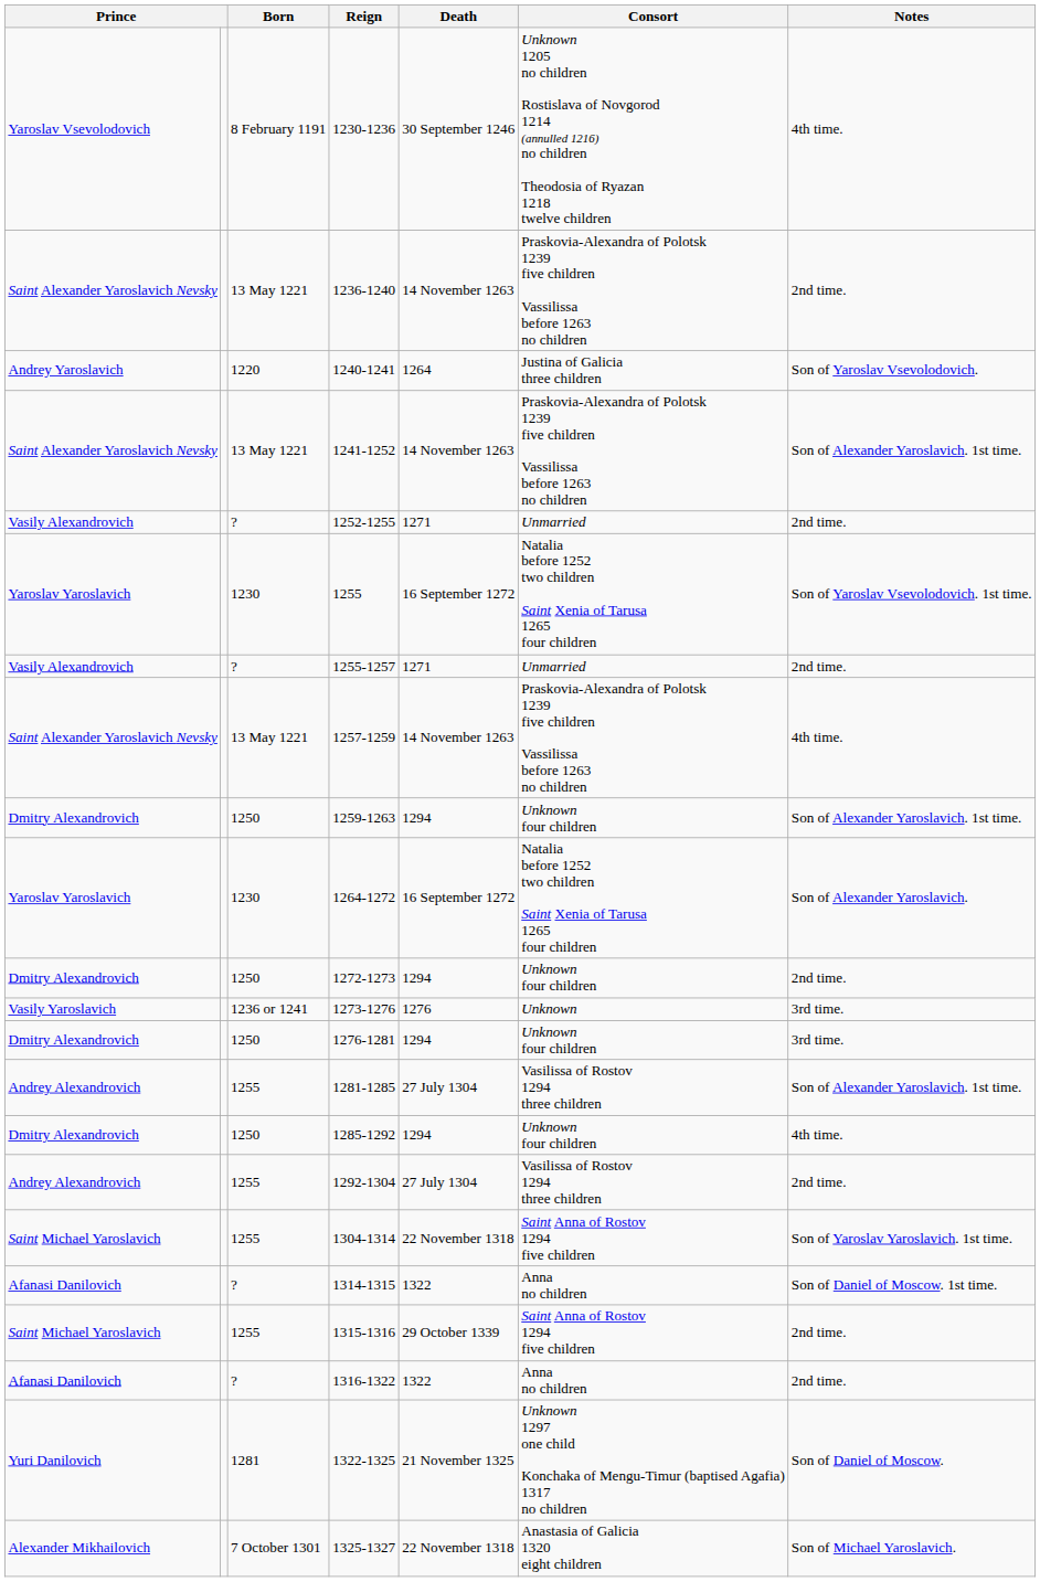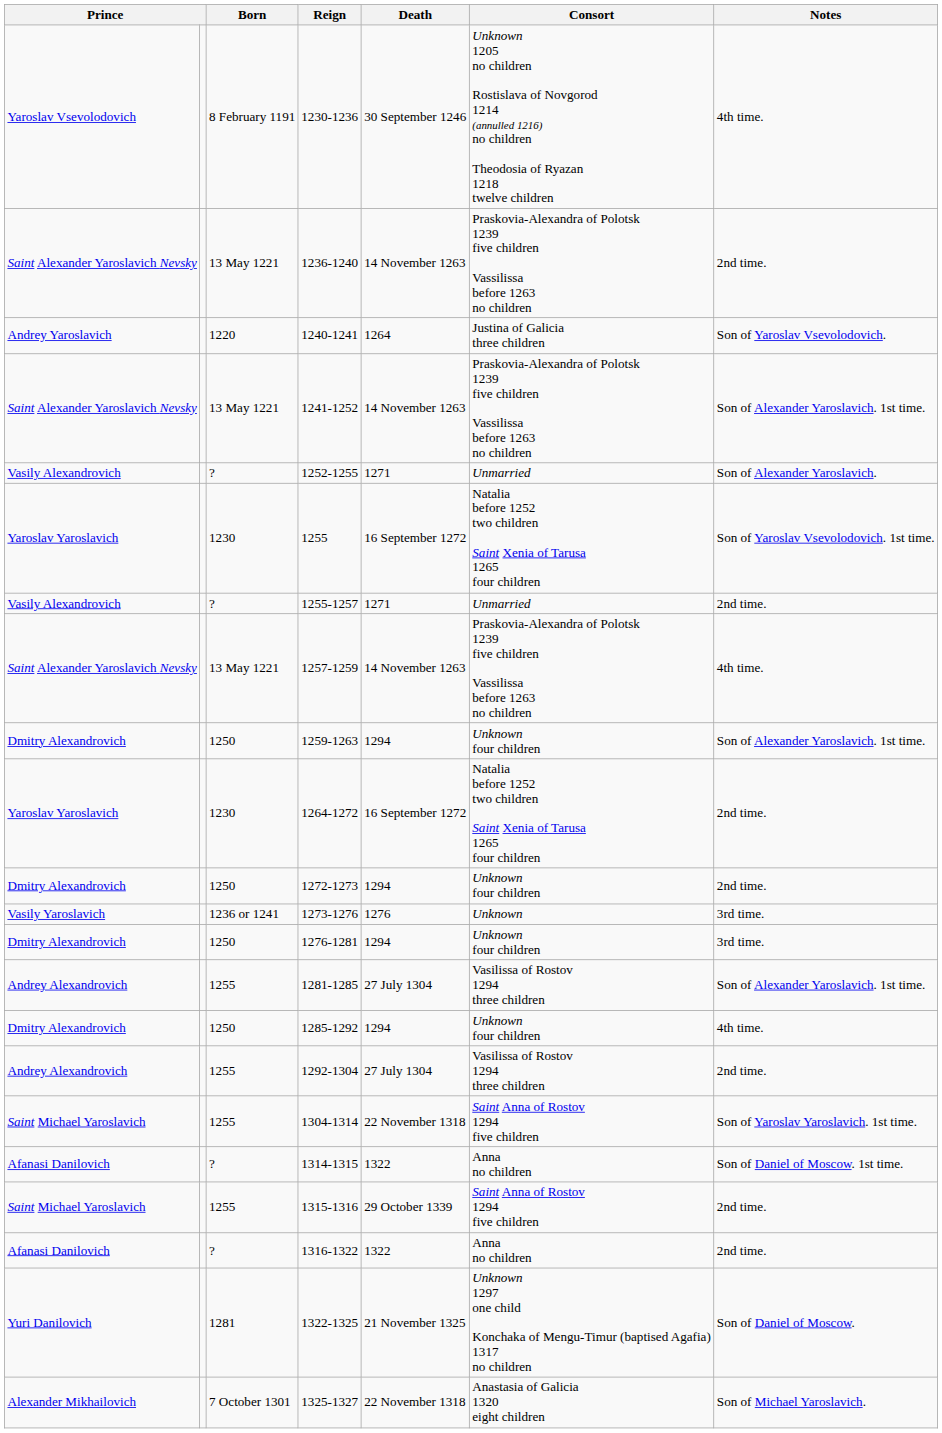1252-1255 | Notes: 2nd time. -> Son of Alexander Yaroslavich.
1264-1272 | Notes: Son of Alexander Yaroslavich. -> 2nd time.
